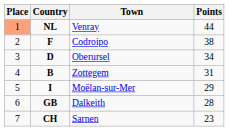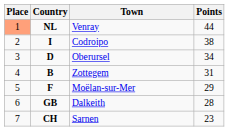Codroipo | Country: F -> I
Moëlan-sur-Mer | Country: I -> F
